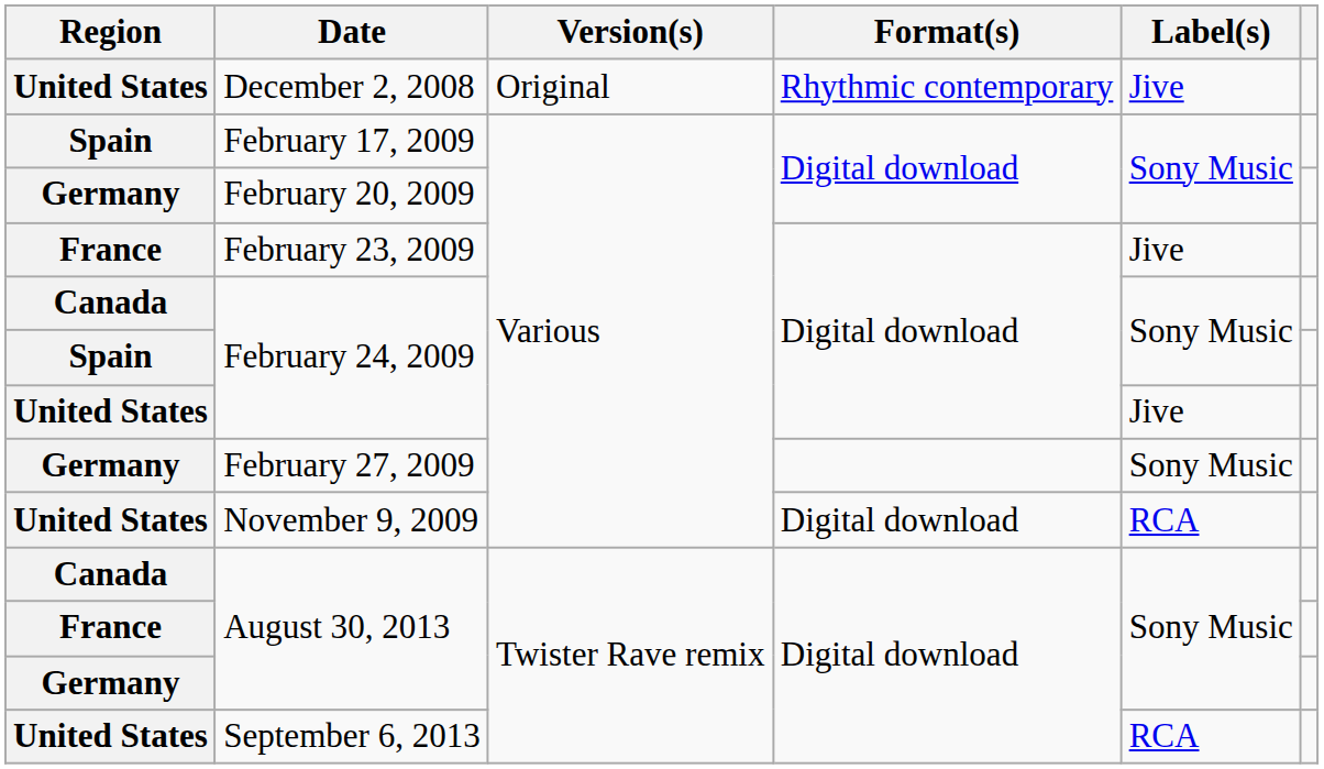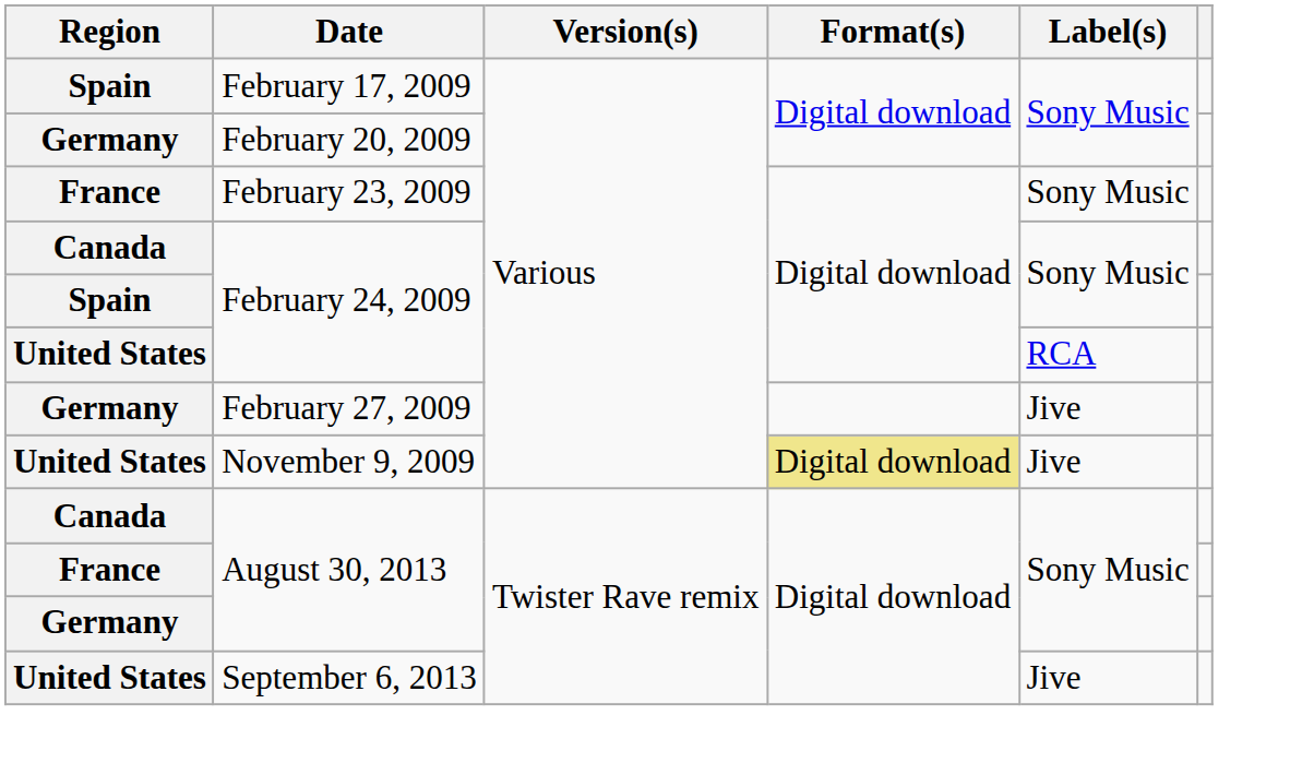- row: United States | December 2, 2008 | Original | Rhythmic contemporary | Jive
February 23, 2009 | Label(s): Jive -> Sony Music
United States / February 24, 2009 | Label(s): Jive -> RCA
February 27, 2009 | Label(s): Sony Music -> Jive
November 9, 2009 | Format(s): no background -> khaki background
November 9, 2009 | Label(s): RCA -> Jive
September 6, 2013 | Label(s): RCA -> Jive
